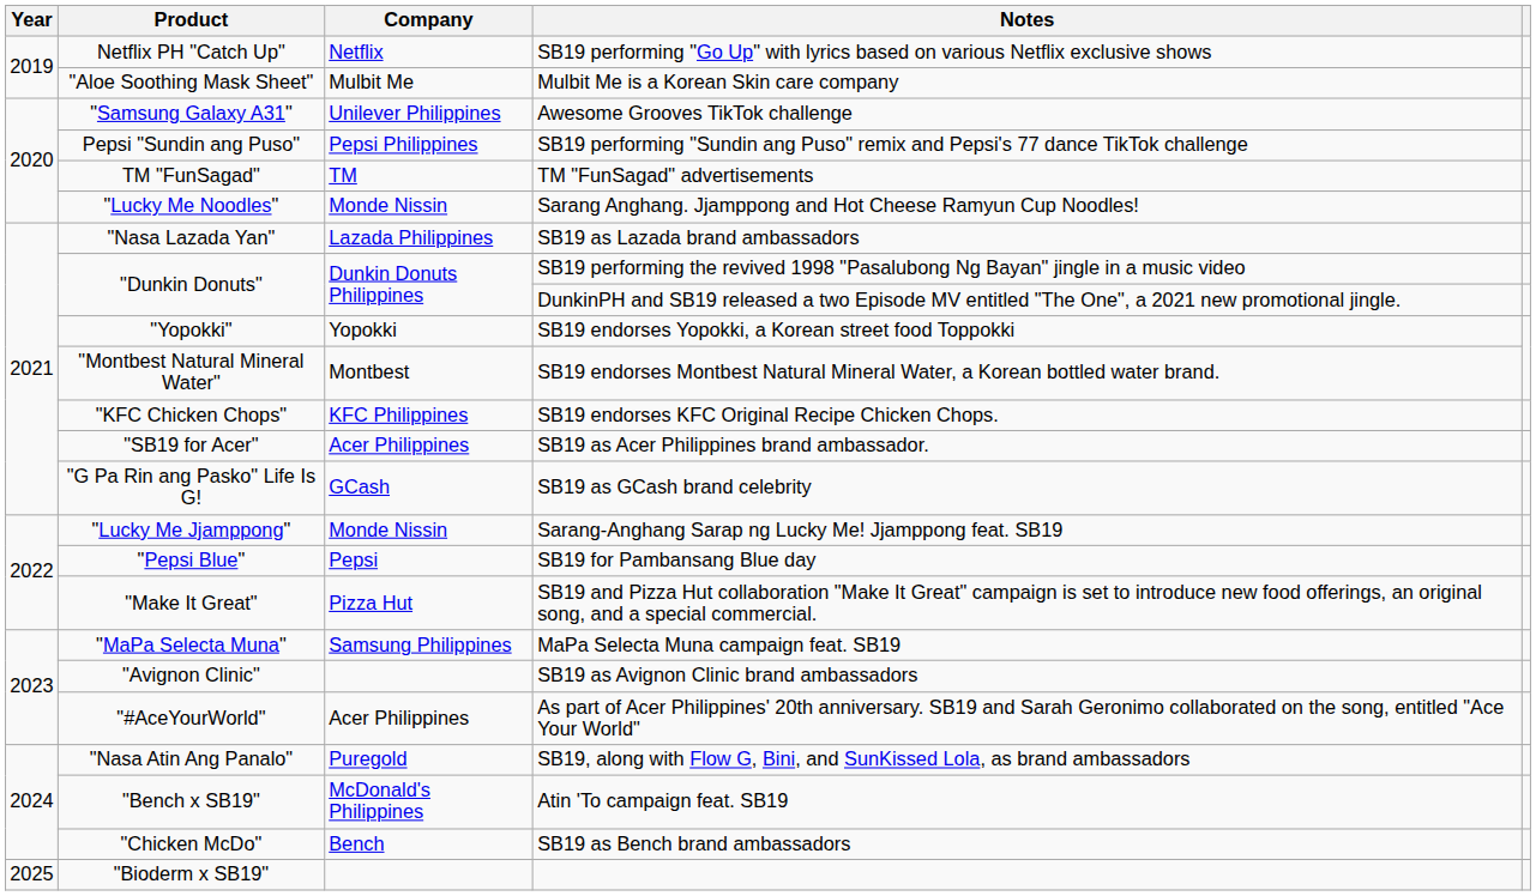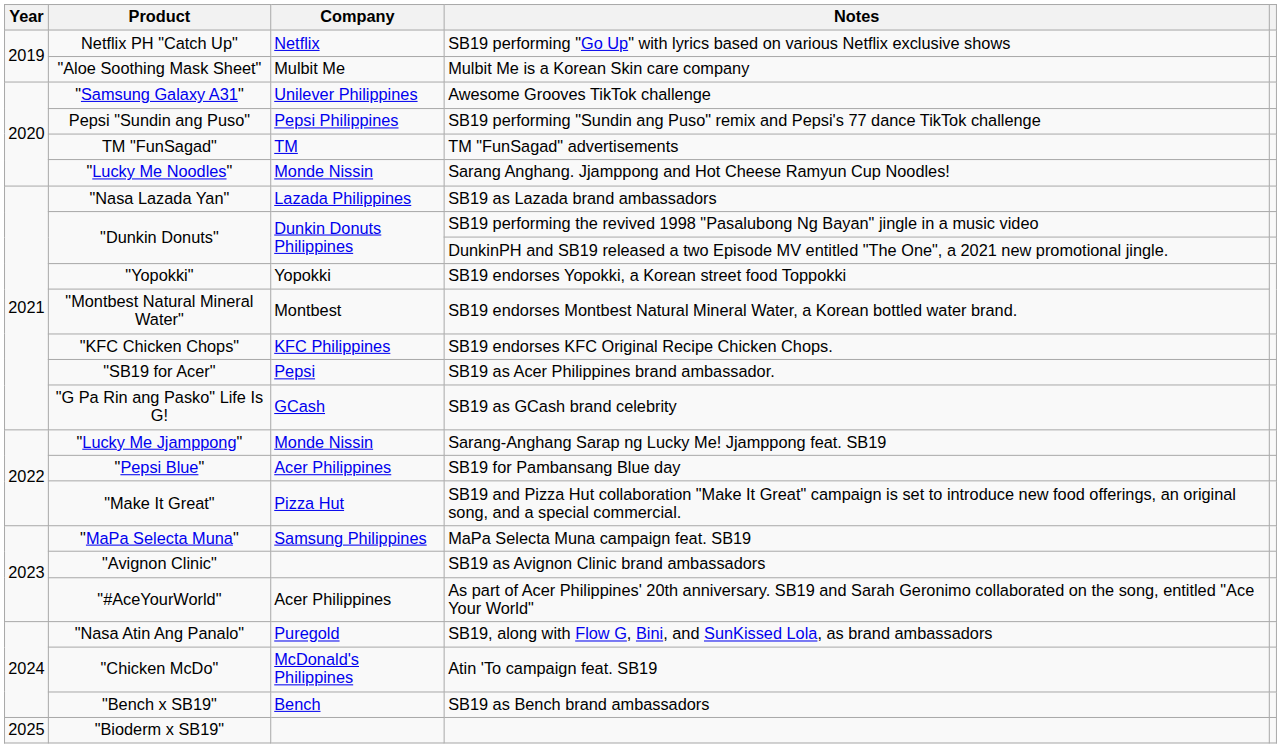SB19 as Acer Philippines brand ambassador. | Company: Acer Philippines -> Pepsi
SB19 for Pambansang Blue day | Company: Pepsi -> Acer Philippines
Atin 'To campaign feat. SB19 | Product: "Bench x SB19" -> "Chicken McDo"
SB19 as Bench brand ambassadors | Product: "Chicken McDo" -> "Bench x SB19"
